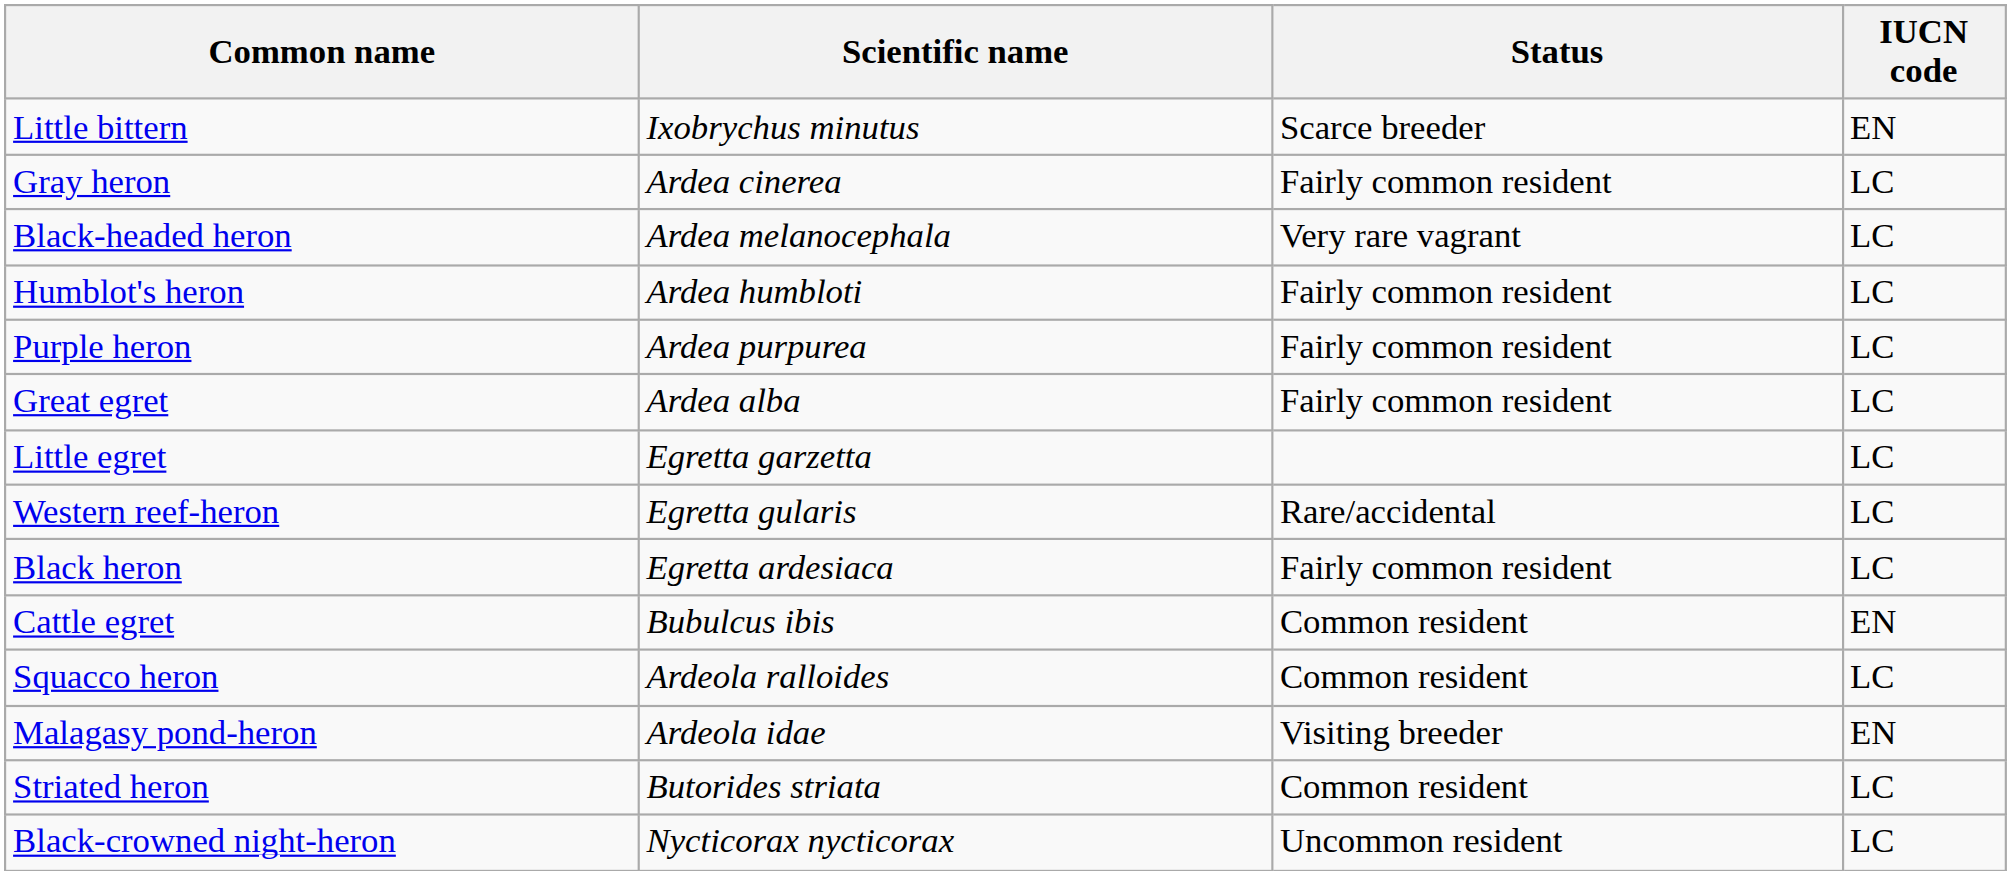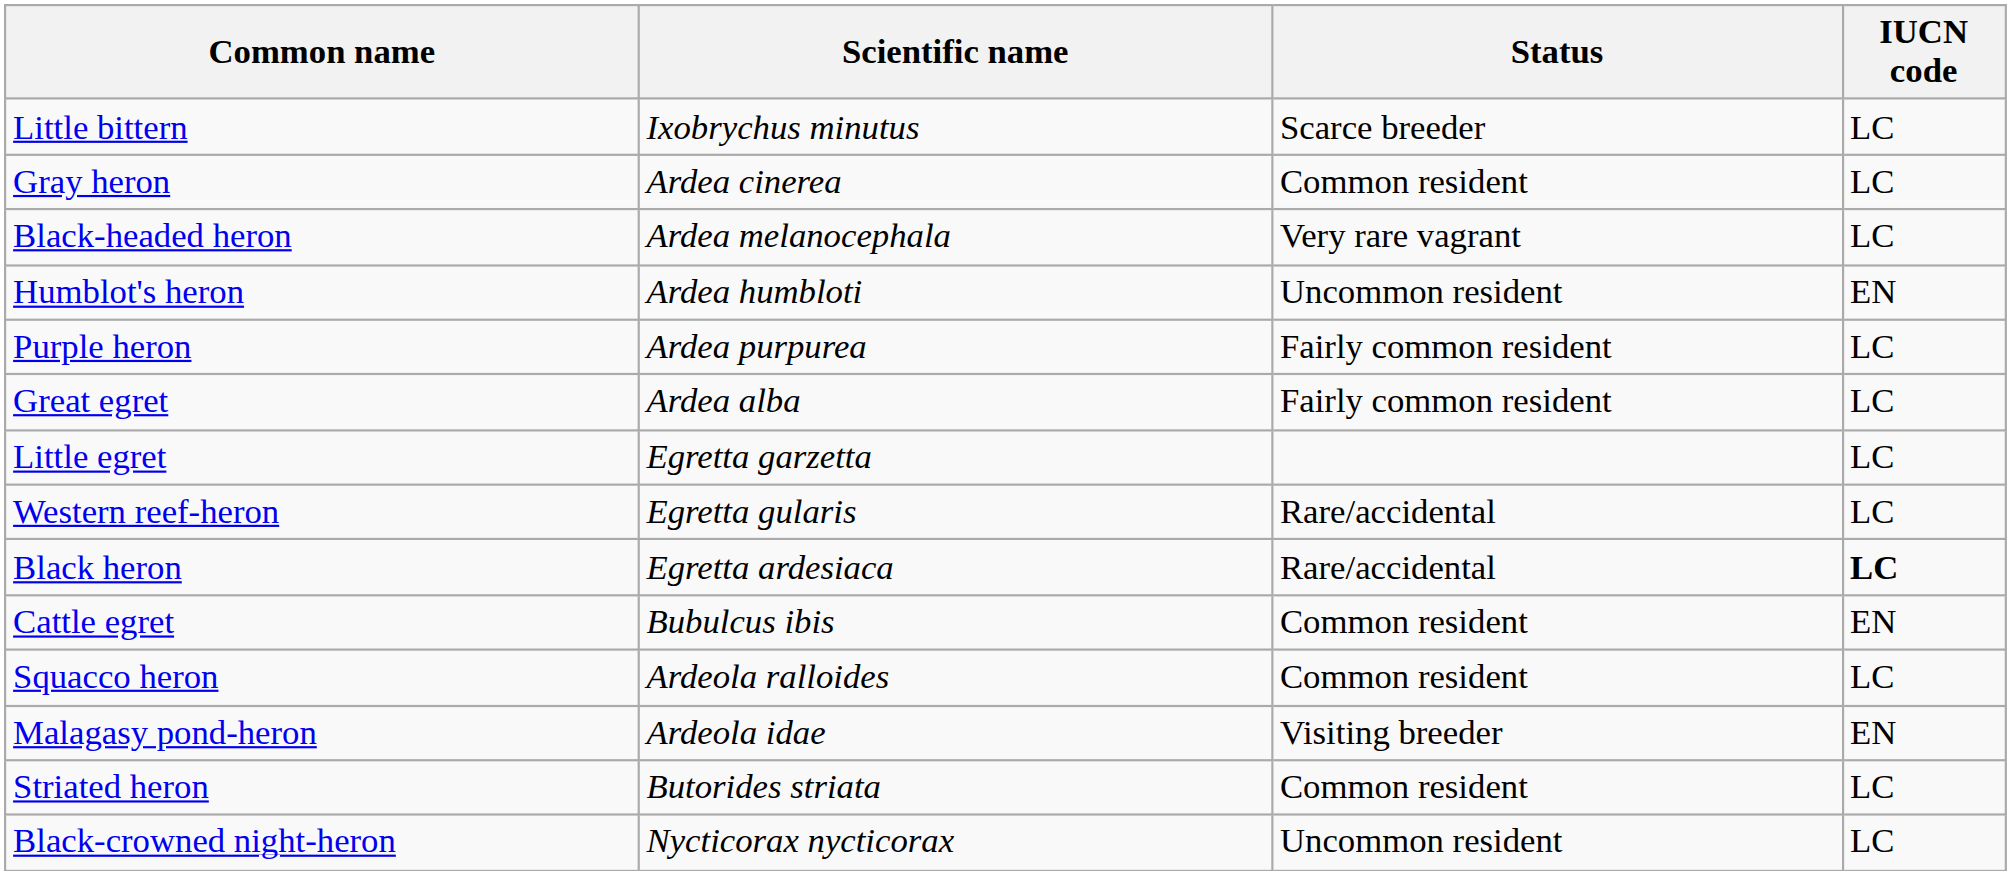Little bittern | IUCN code: EN -> LC
Gray heron | Status: Fairly common resident -> Common resident
Humblot's heron | Status: Fairly common resident -> Uncommon resident
Humblot's heron | IUCN code: LC -> EN
Black heron | Status: Fairly common resident -> Rare/accidental
Black heron | IUCN code: normal -> bold
